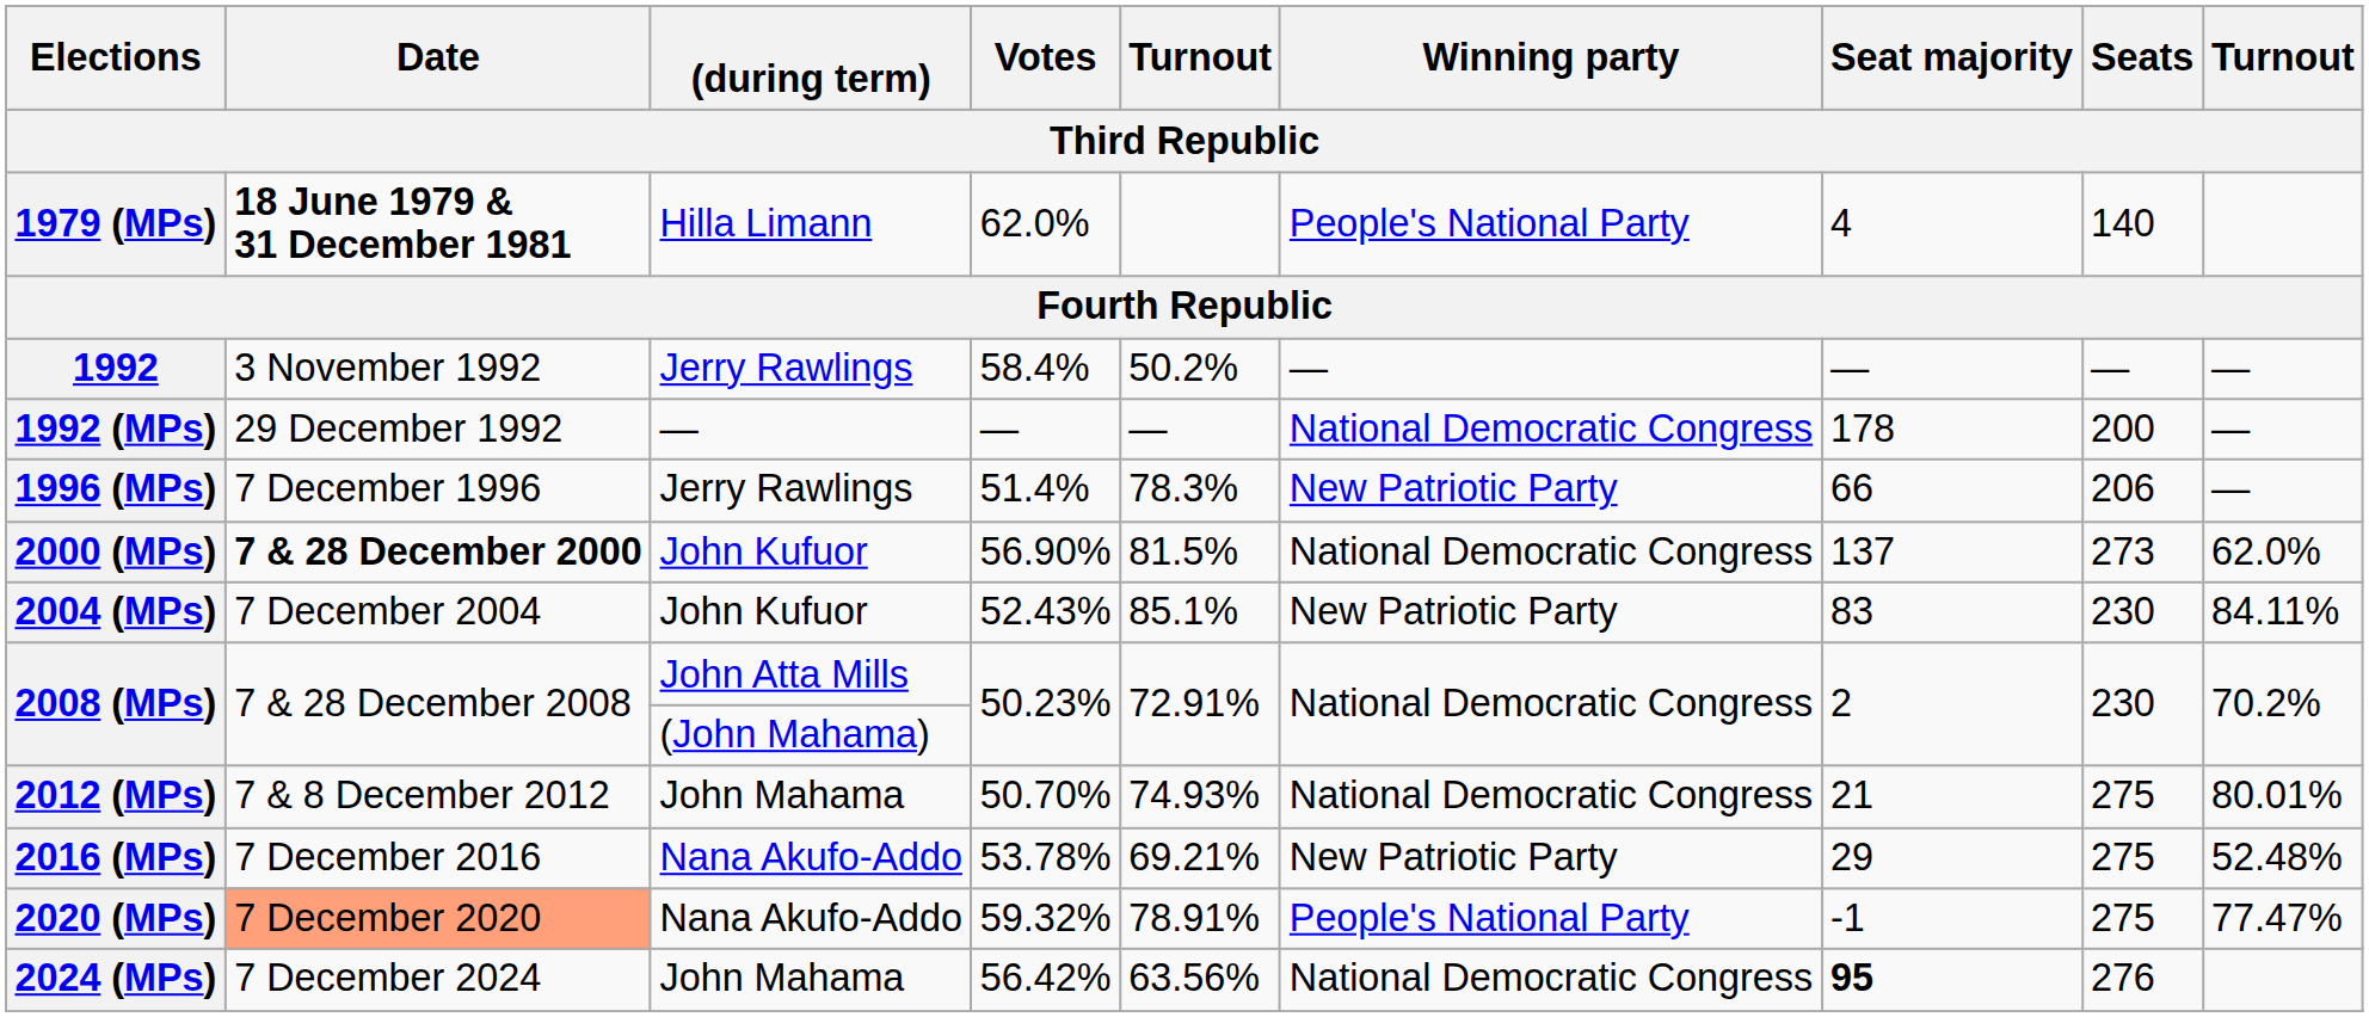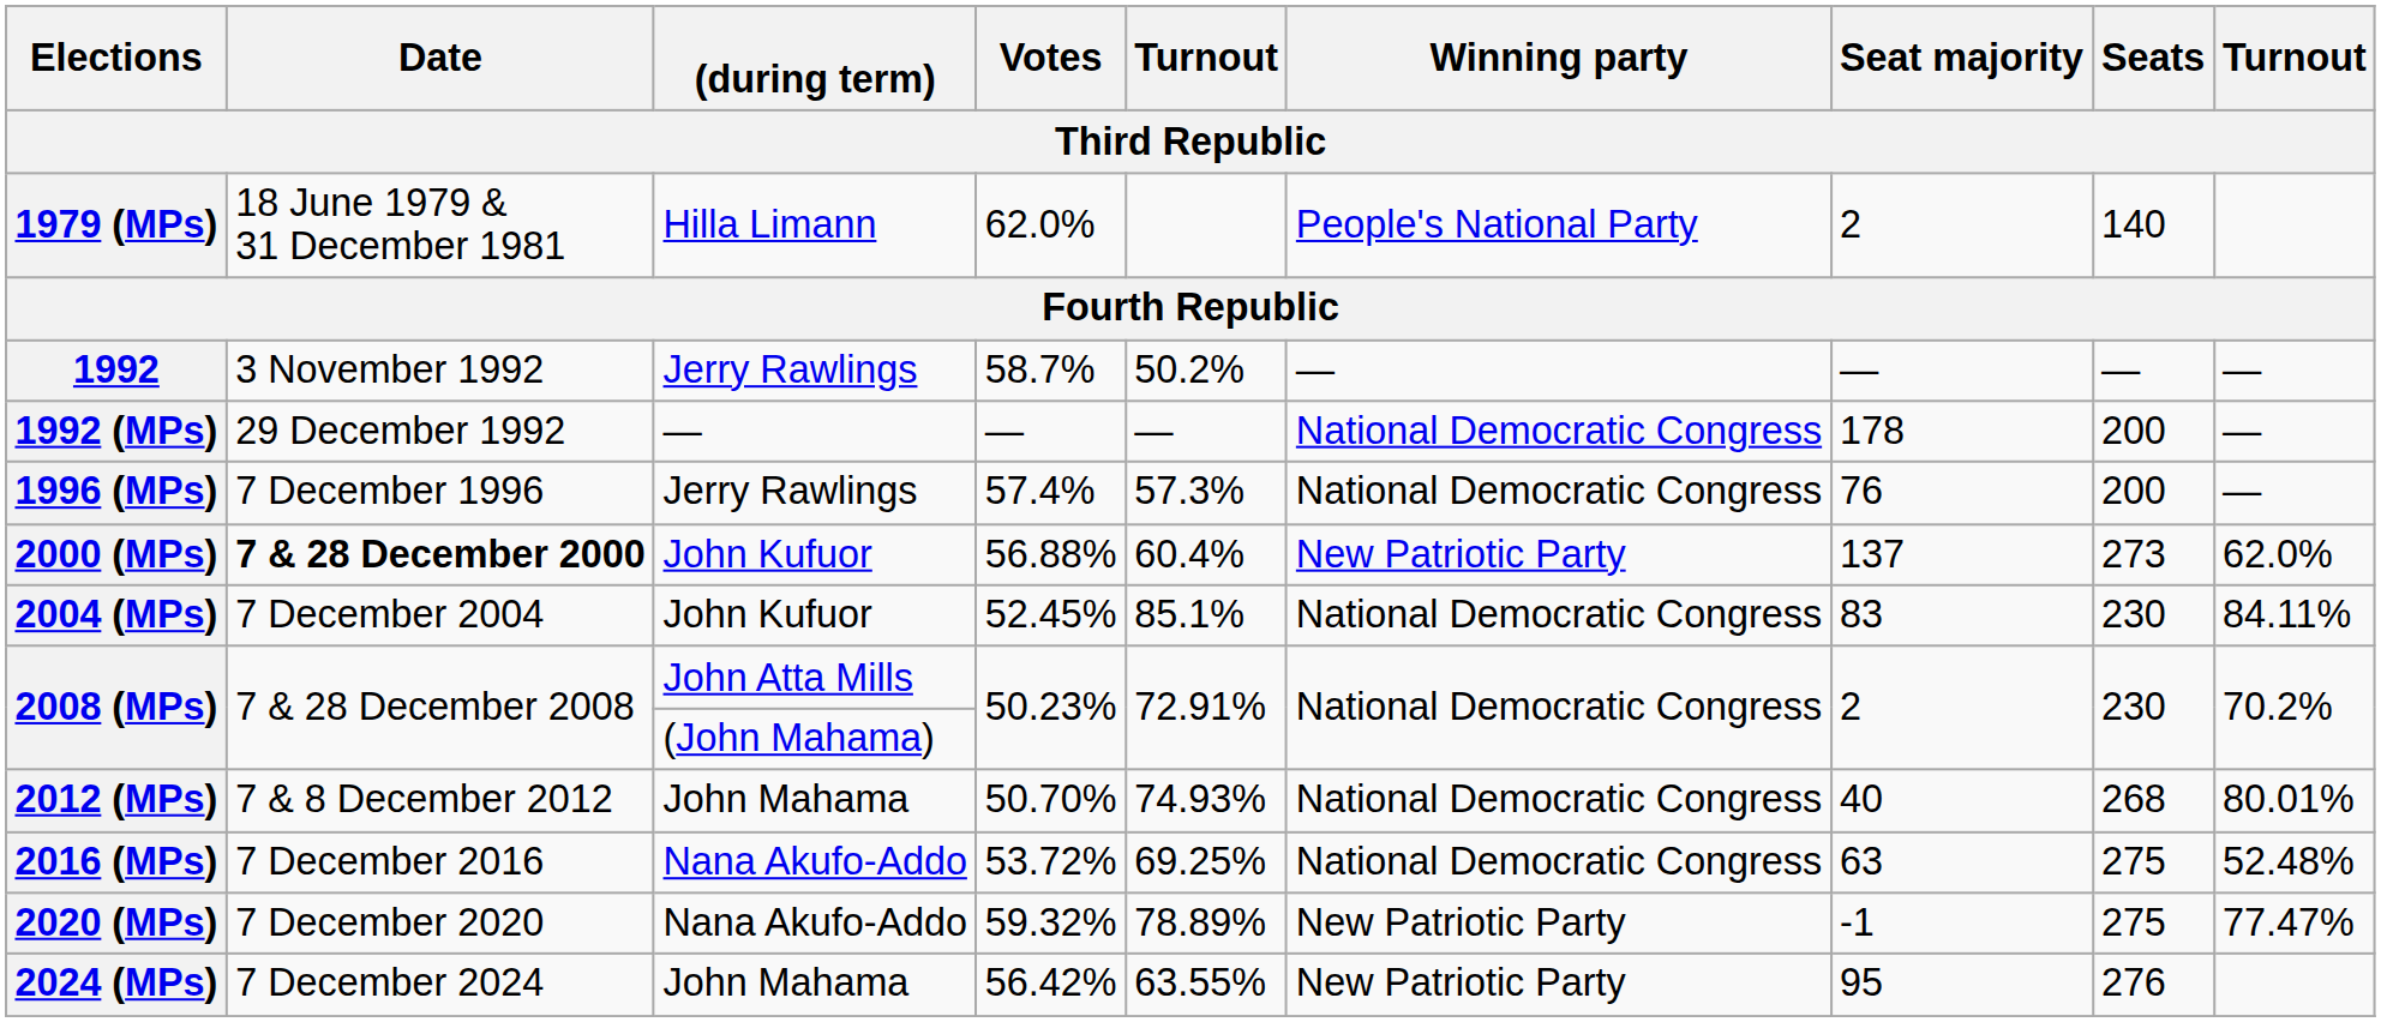1979 (MPs) | Date: bold -> normal
1979 (MPs) | Seat majority: 4 -> 2
1992 | Votes: 58.4% -> 58.7%
1996 (MPs) | Votes: 51.4% -> 57.4%
1996 (MPs) | column 5: 78.3% -> 57.3%
1996 (MPs) | Winning party: New Patriotic Party -> National Democratic Congress
1996 (MPs) | Seat majority: 66 -> 76
1996 (MPs) | Seats: 206 -> 200
2000 (MPs) | Votes: 56.90% -> 56.88%
2000 (MPs) | column 5: 81.5% -> 60.4%
2000 (MPs) | Winning party: National Democratic Congress -> New Patriotic Party
2004 (MPs) | Votes: 52.43% -> 52.45%
2004 (MPs) | Winning party: New Patriotic Party -> National Democratic Congress
2012 (MPs) | Seat majority: 21 -> 40
2012 (MPs) | Seats: 275 -> 268
2016 (MPs) | Votes: 53.78% -> 53.72%
2016 (MPs) | column 5: 69.21% -> 69.25%
2016 (MPs) | Winning party: New Patriotic Party -> National Democratic Congress
2016 (MPs) | Seat majority: 29 -> 63
2020 (MPs) | Date: lightsalmon background -> no background
2020 (MPs) | column 5: 78.91% -> 78.89%
2020 (MPs) | Winning party: People's National Party -> New Patriotic Party
2024 (MPs) | column 5: 63.56% -> 63.55%
2024 (MPs) | Winning party: National Democratic Congress -> New Patriotic Party
2024 (MPs) | Seat majority: bold -> normal
